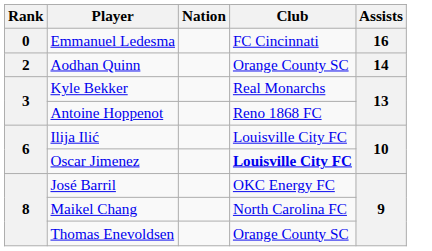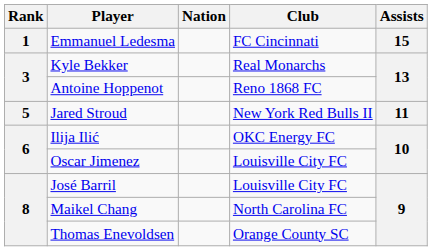Emmanuel Ledesma | Rank: 0 -> 1
Emmanuel Ledesma | Assists: 16 -> 15
- row: 2 | Aodhan Quinn | Orange County SC | 14
+ row: 5 | Jared Stroud | New York Red Bulls II | 11
Ilija Ilić | Club: Louisville City FC -> OKC Energy FC
Oscar Jimenez | Club: bold -> normal
José Barril | Club: OKC Energy FC -> Louisville City FC
